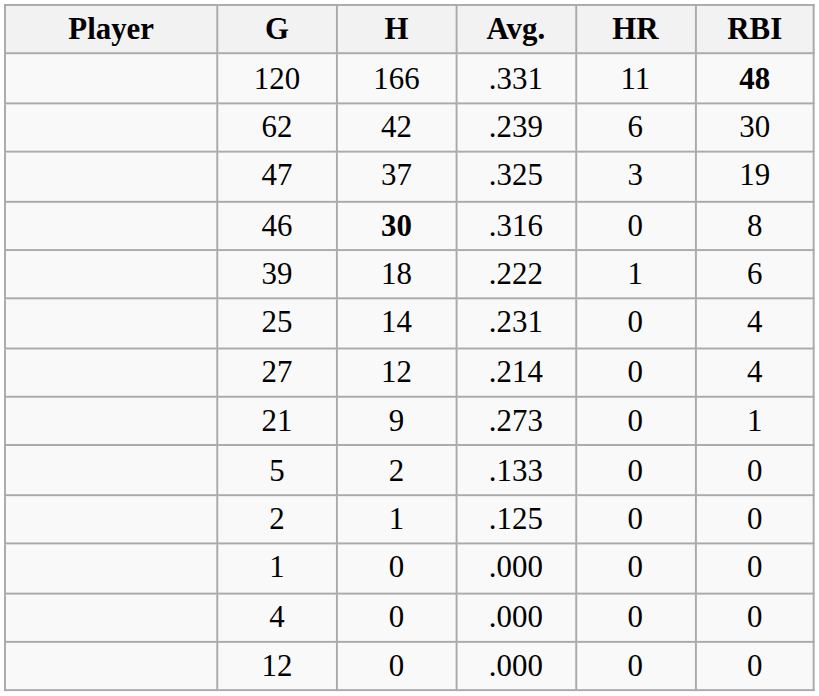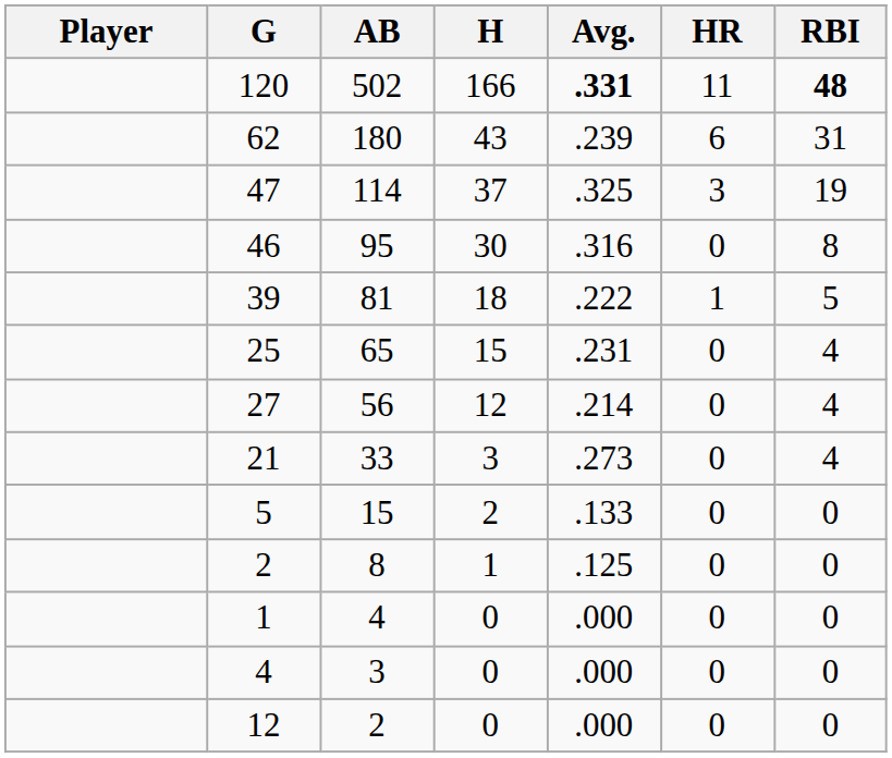+ column: AB | 502 | 180 | 114 | 95 | 81 | 65 | 56 | 33 | 15 | 8 | 4 | 3 | 2
120 | Avg.: normal -> bold
62 | H: 42 -> 43
62 | RBI: 30 -> 31
46 | H: bold -> normal
39 | RBI: 6 -> 5
25 | H: 14 -> 15
21 | H: 9 -> 3
21 | RBI: 1 -> 4
